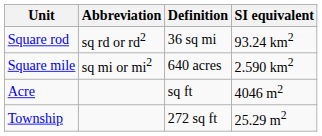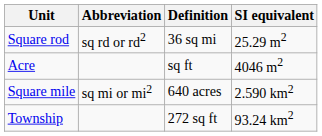Square rod | SI equivalent: 93.24 km2 -> 25.29 m2
rows swapped: Acre <-> Square mile
Township | SI equivalent: 25.29 m2 -> 93.24 km2
